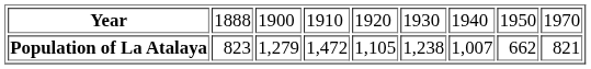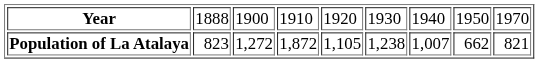Population of La Atalaya | column 3: 1,279 -> 1,272
Population of La Atalaya | column 4: 1,472 -> 1,872
